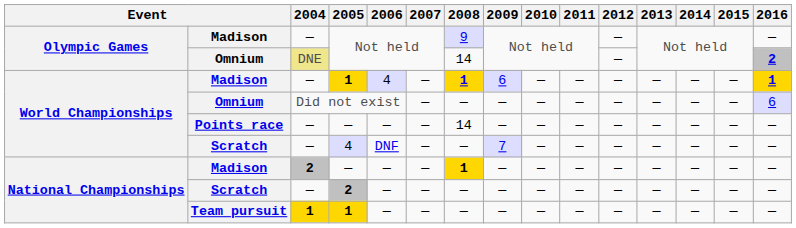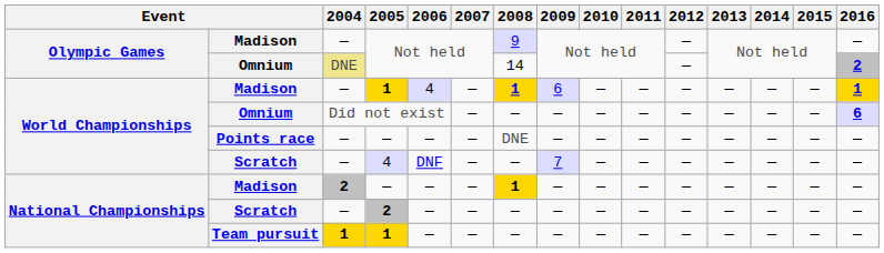Did not exist | 2016: normal -> bold
Points race / — | 2008: 14 -> DNE
